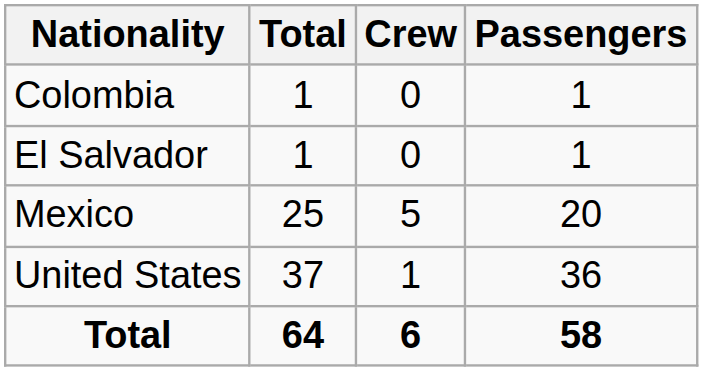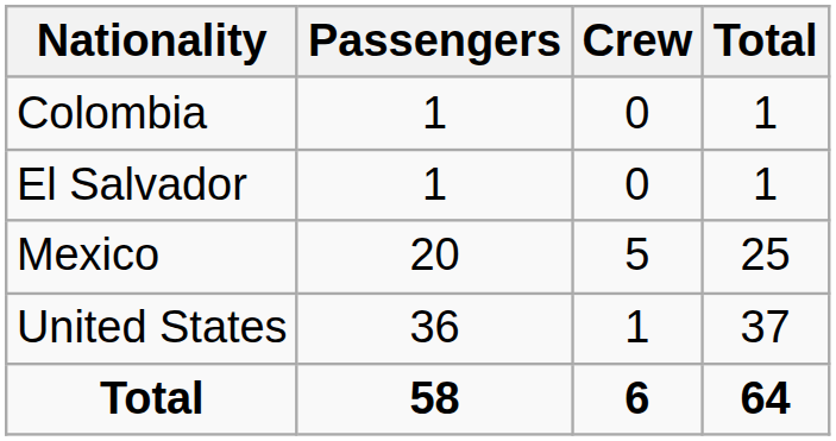columns swapped: Passengers <-> Total
